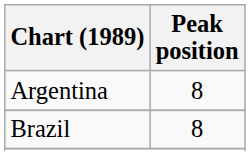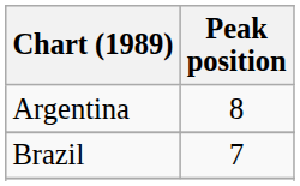Brazil | Peak position: 8 -> 7
